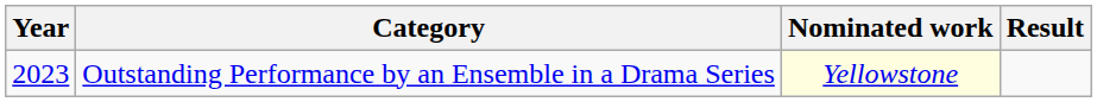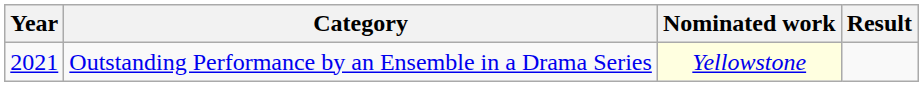Outstanding Performance by an Ensemble in a Drama Series | Year: 2023 -> 2021
